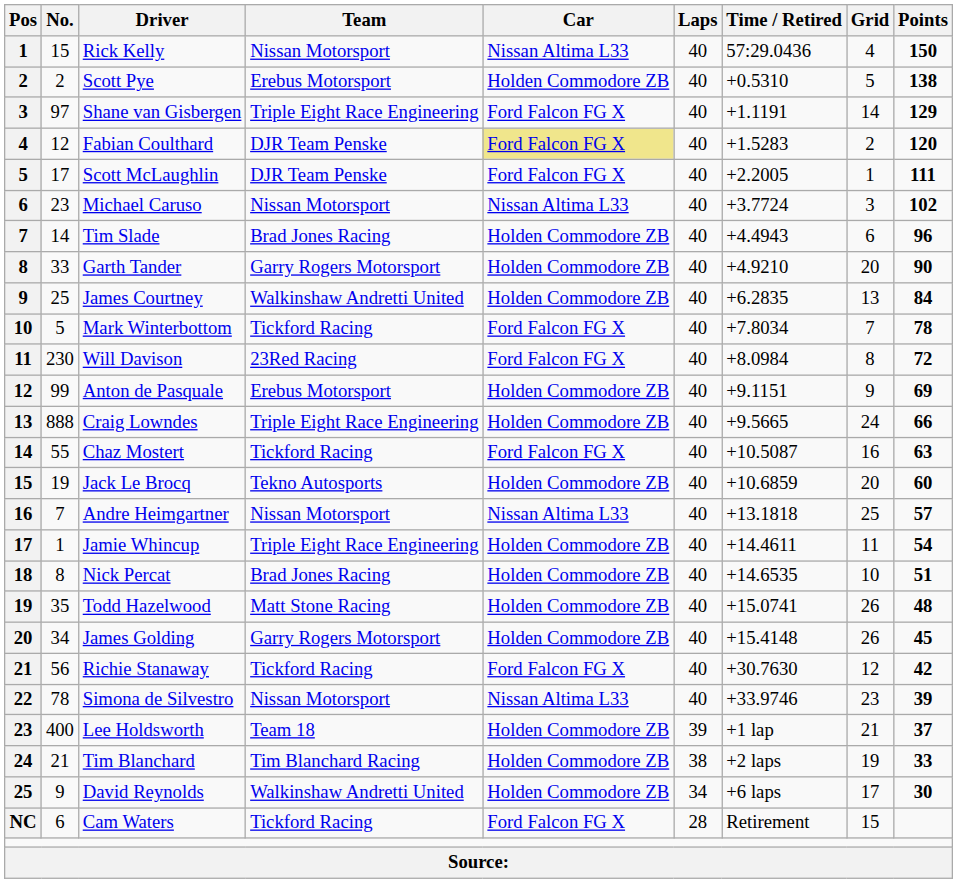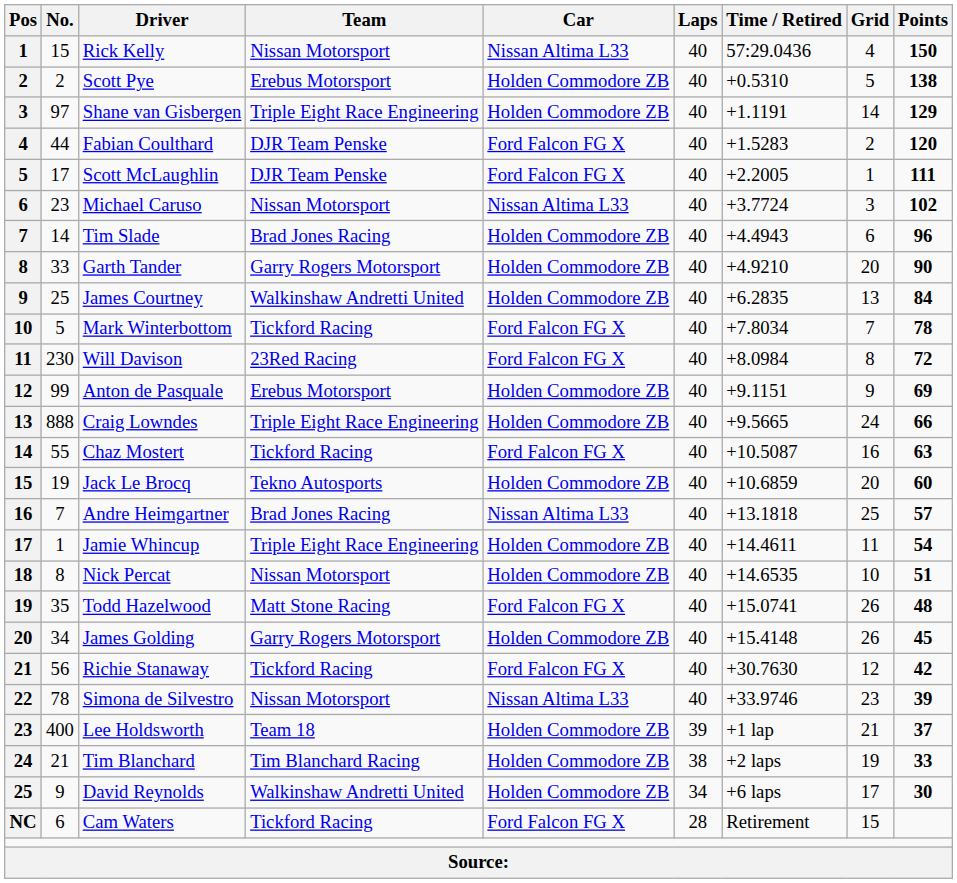Shane van Gisbergen | Car: Ford Falcon FG X -> Holden Commodore ZB
Fabian Coulthard | No.: 12 -> 44
Fabian Coulthard | Car: khaki background -> no background
Andre Heimgartner | Team: Nissan Motorsport -> Brad Jones Racing
Nick Percat | Team: Brad Jones Racing -> Nissan Motorsport
Todd Hazelwood | Car: Holden Commodore ZB -> Ford Falcon FG X
